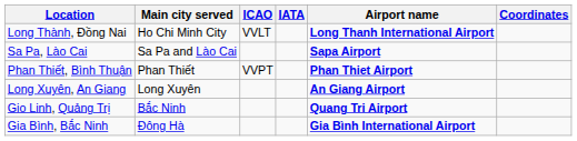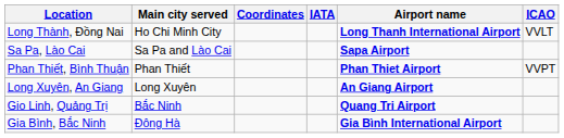columns swapped: ICAO <-> Coordinates
